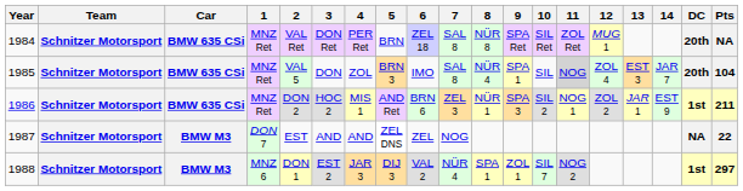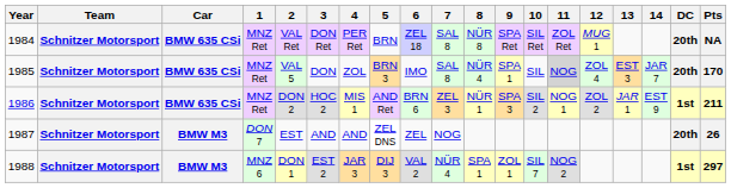1985 | Pts: 104 -> 170
1987 | DC: NA -> 20th
1987 | Pts: 22 -> 26
